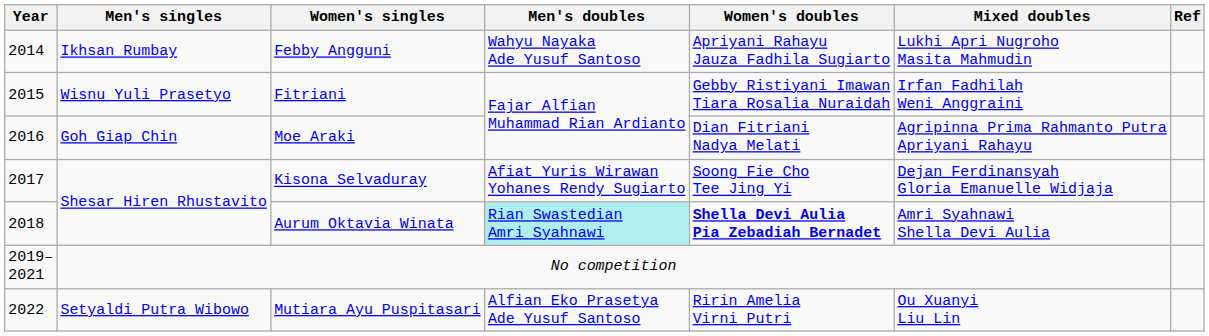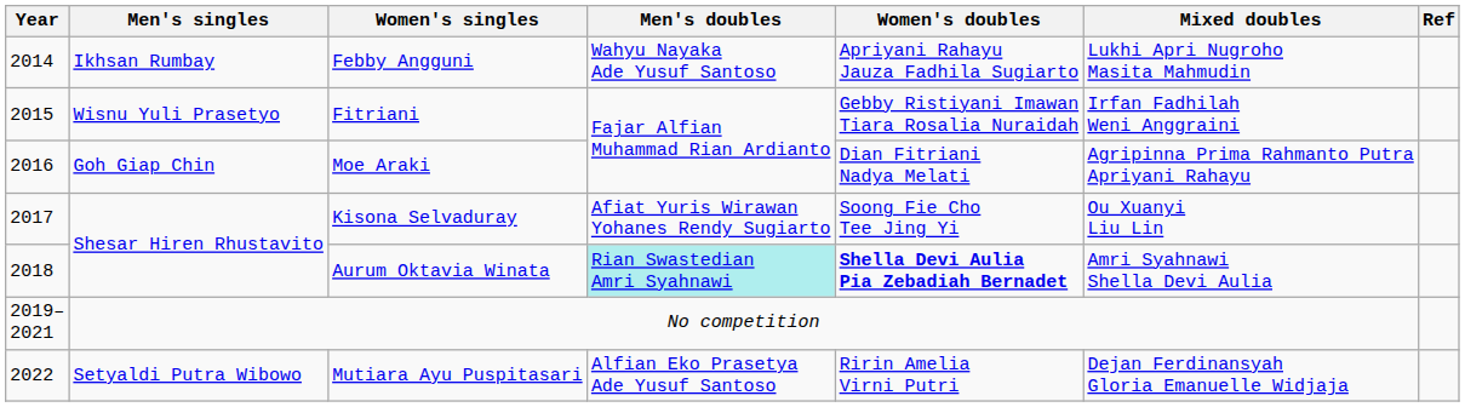Kisona Selvaduray | Mixed doubles: Dejan Ferdinansyah Gloria Emanuelle Widjaja -> Ou Xuanyi Liu Lin
Mutiara Ayu Puspitasari | Mixed doubles: Ou Xuanyi Liu Lin -> Dejan Ferdinansyah Gloria Emanuelle Widjaja
